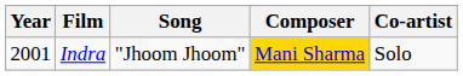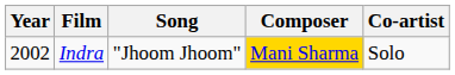Indra | Year: 2001 -> 2002
